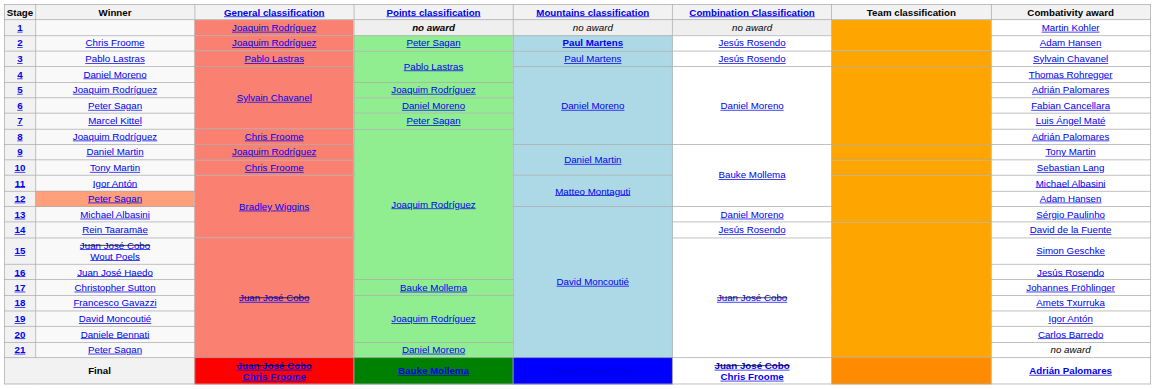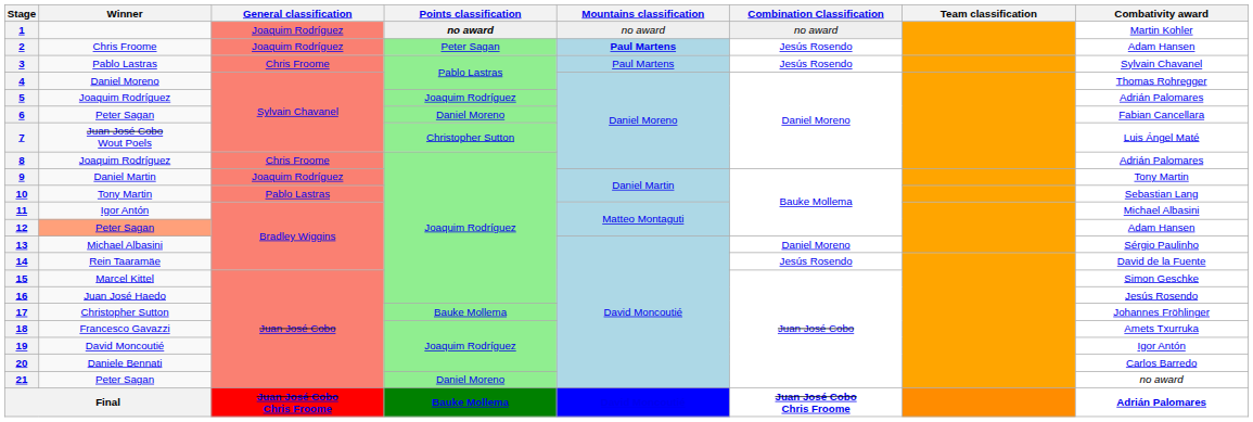3 | General classification: Pablo Lastras -> Chris Froome
7 | Winner: Marcel Kittel -> Juan José Cobo Wout Poels
7 | Points classification: Peter Sagan -> Christopher Sutton
10 | General classification: Chris Froome -> Pablo Lastras
15 | Winner: Juan José Cobo Wout Poels -> Marcel Kittel
